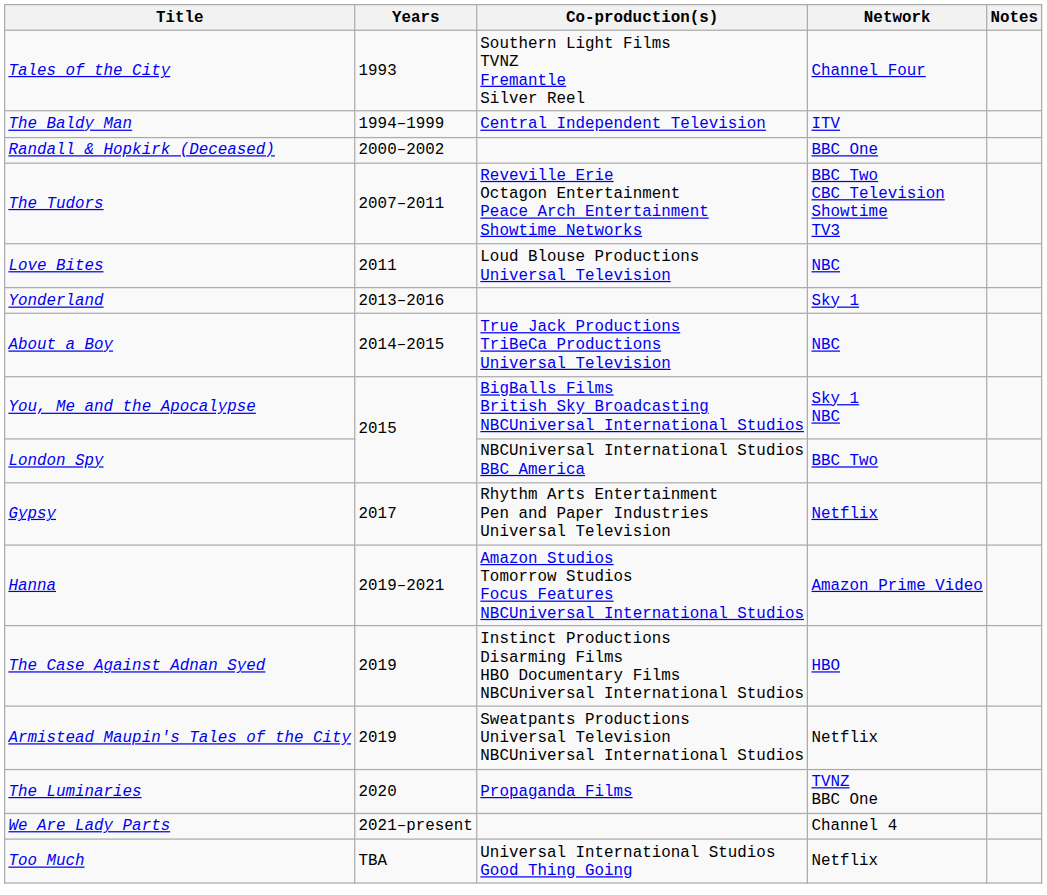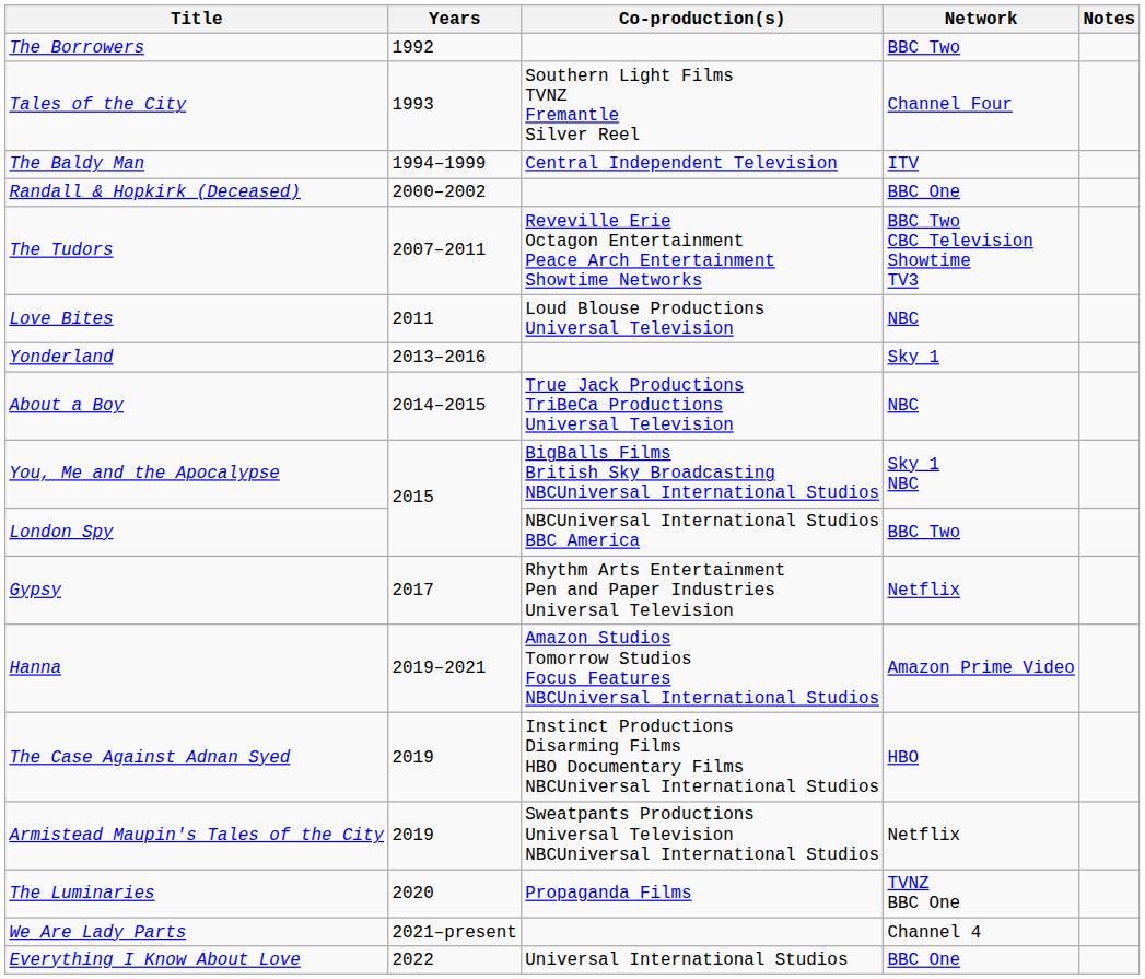+ row: The Borrowers | 1992 | BBC Two
+ row: Everything I Know About Love | 2022 | Universal International Studios | BBC One
- row: Too Much | TBA | Universal International Studios Good Thing Going | Netflix
